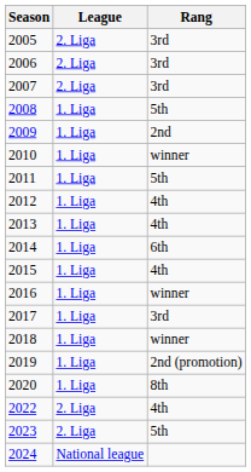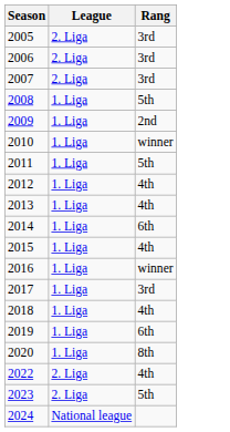2018 | Rang: winner -> 4th
2019 | Rang: 2nd (promotion) -> 6th
